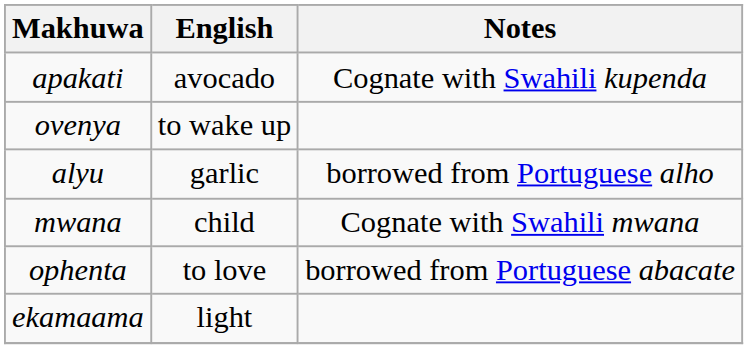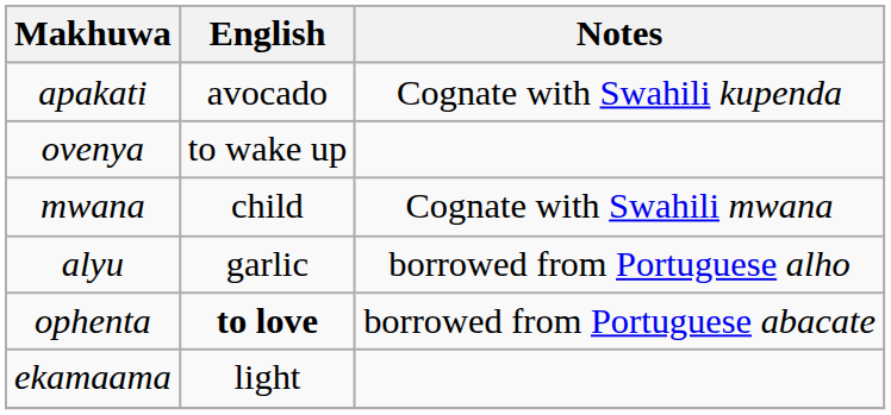rows swapped: alyu <-> mwana
ophenta | English: normal -> bold
